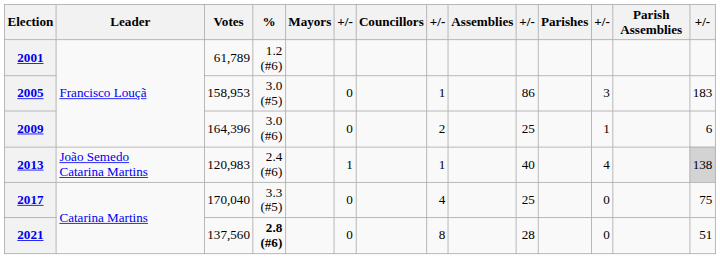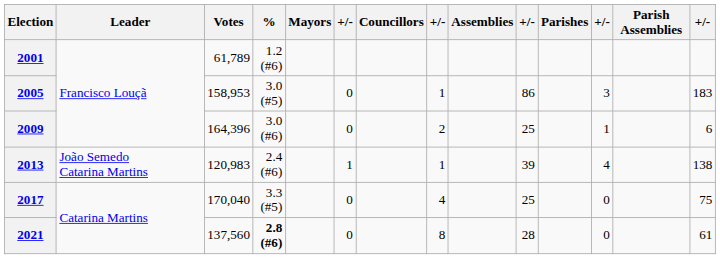2013 | column 10: 40 -> 39
2013 | column 14: lightgrey background -> no background
2021 | column 14: 51 -> 61
